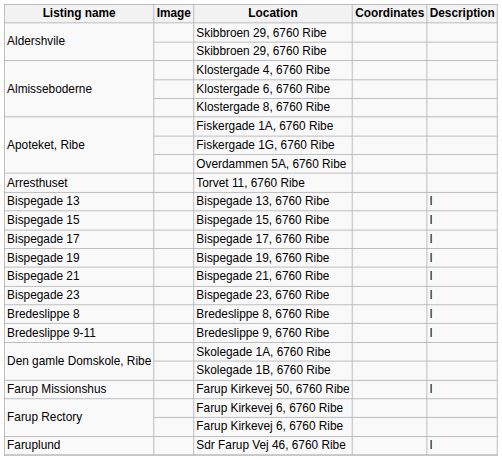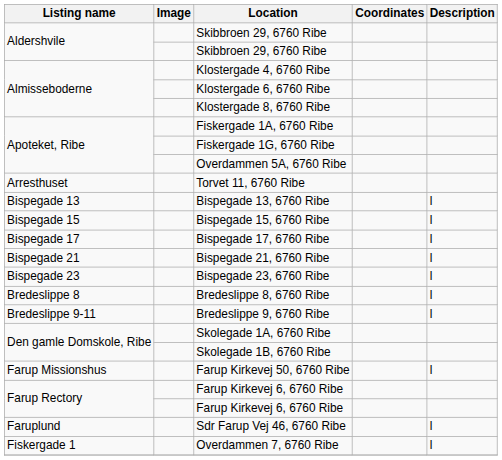- row: Bispegade 19 | Bispegade 19, 6760 Ribe | l
+ row: Fiskergade 1 | Overdammen 7, 6760 Ribe | l
